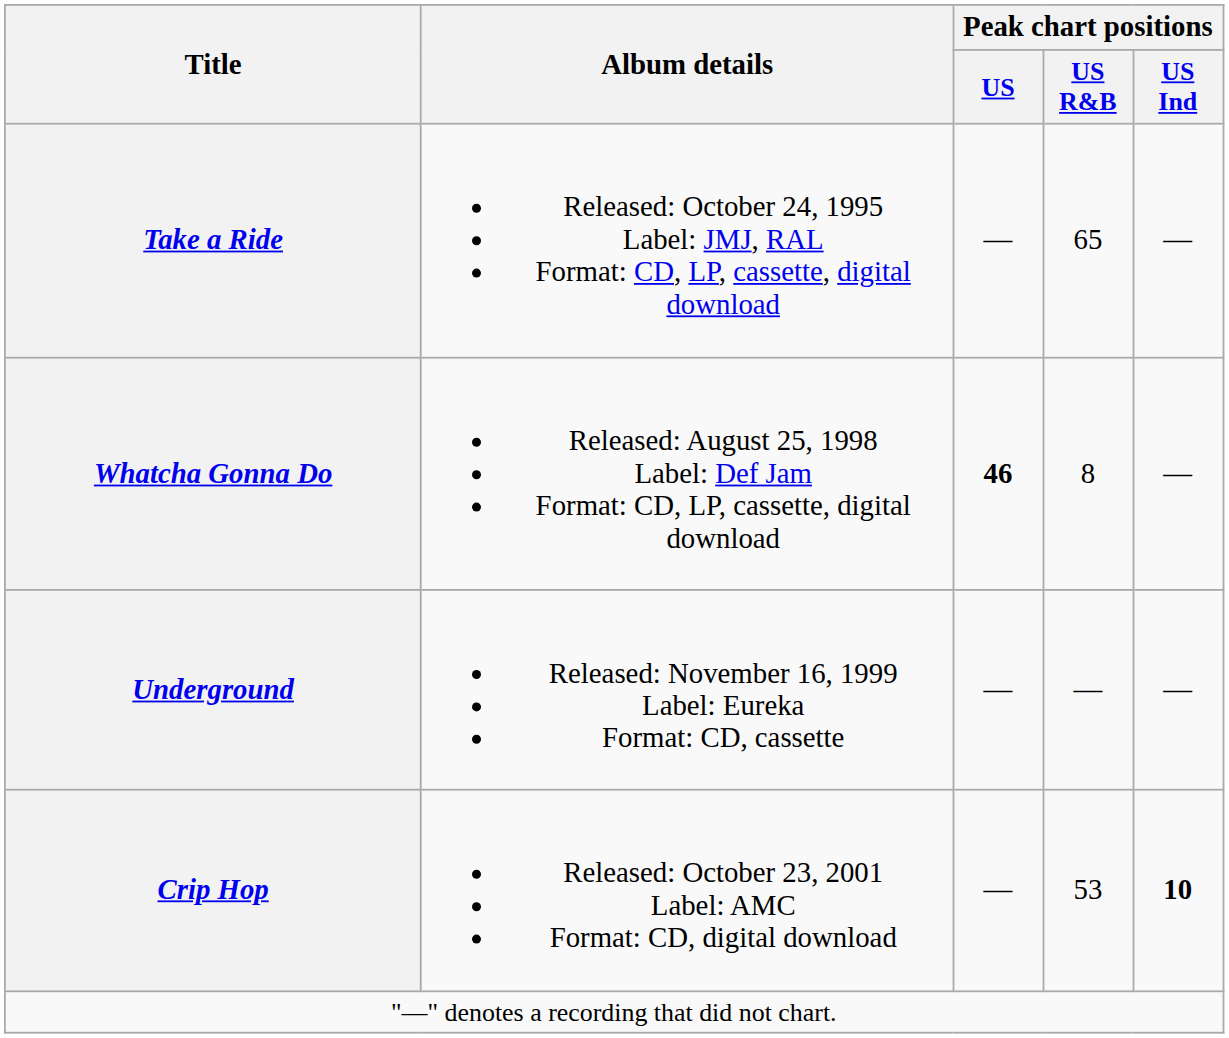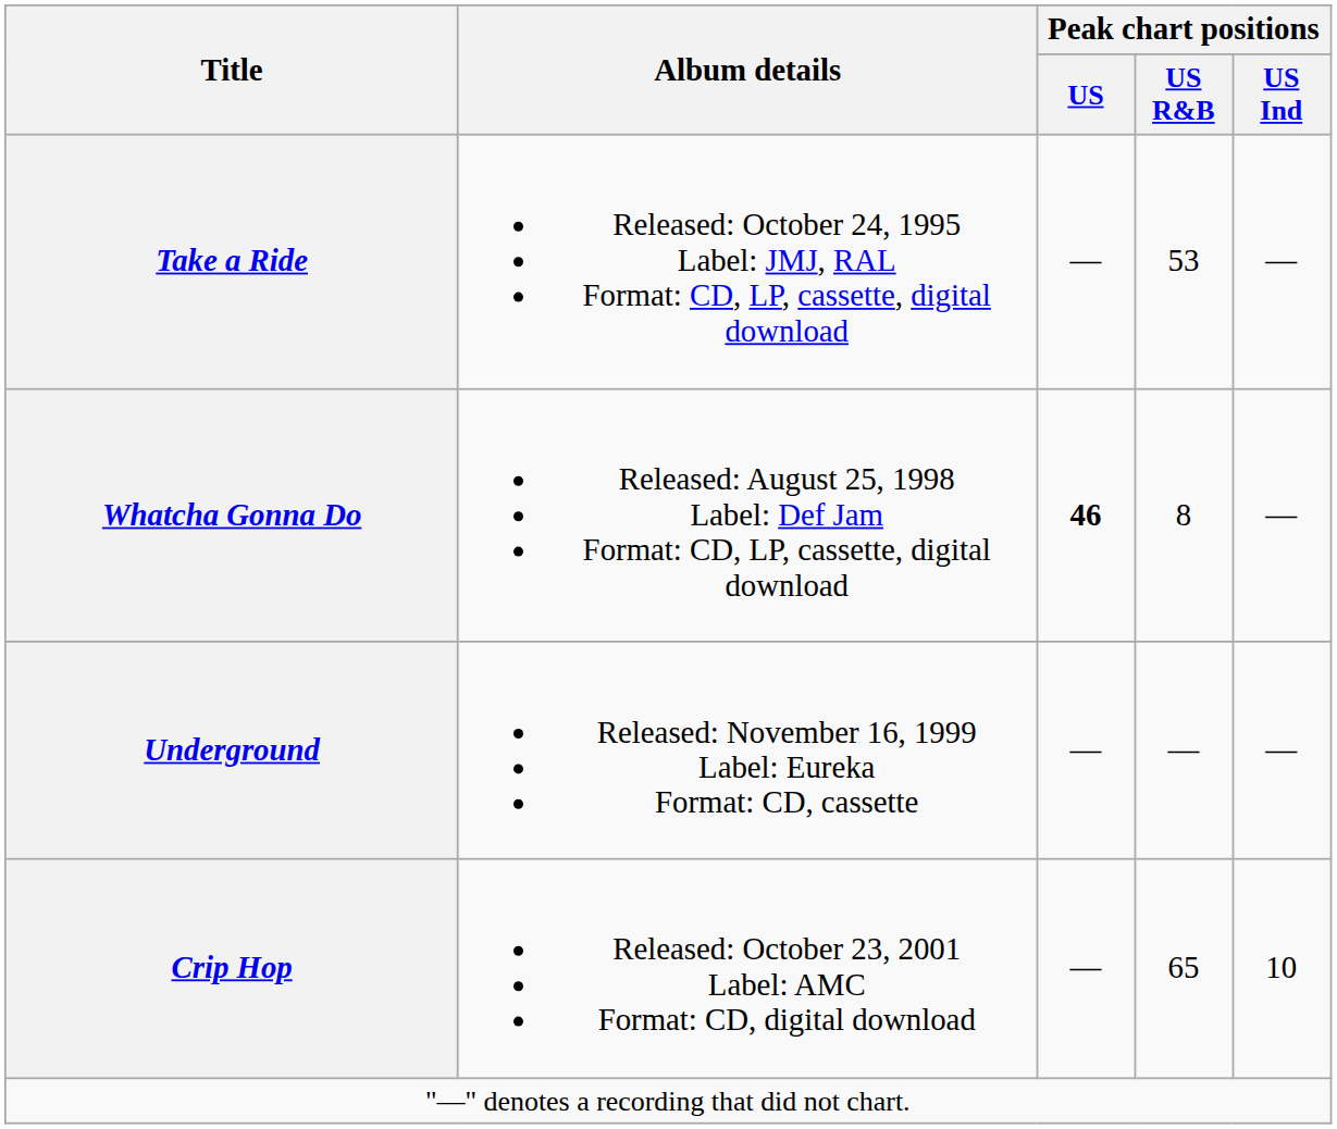Take a Ride | Peak chart positions / US R&B: 65 -> 53
Crip Hop | Peak chart positions / US R&B: 53 -> 65
Crip Hop | Peak chart positions / US Ind: bold -> normal
